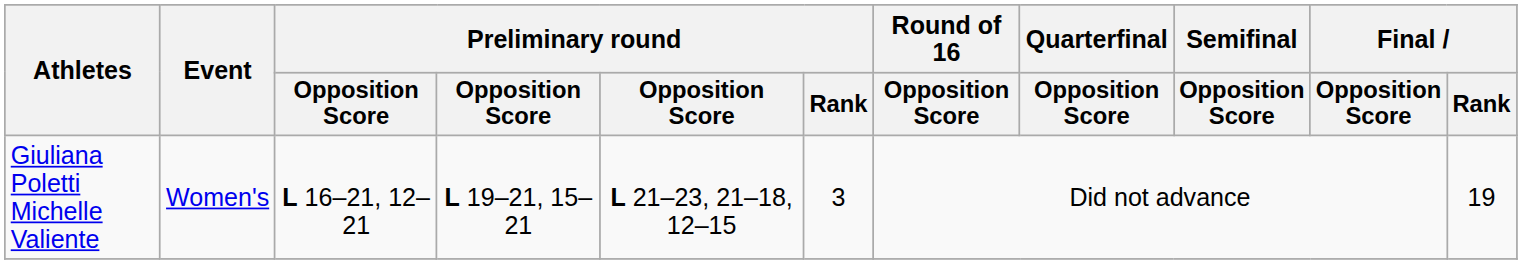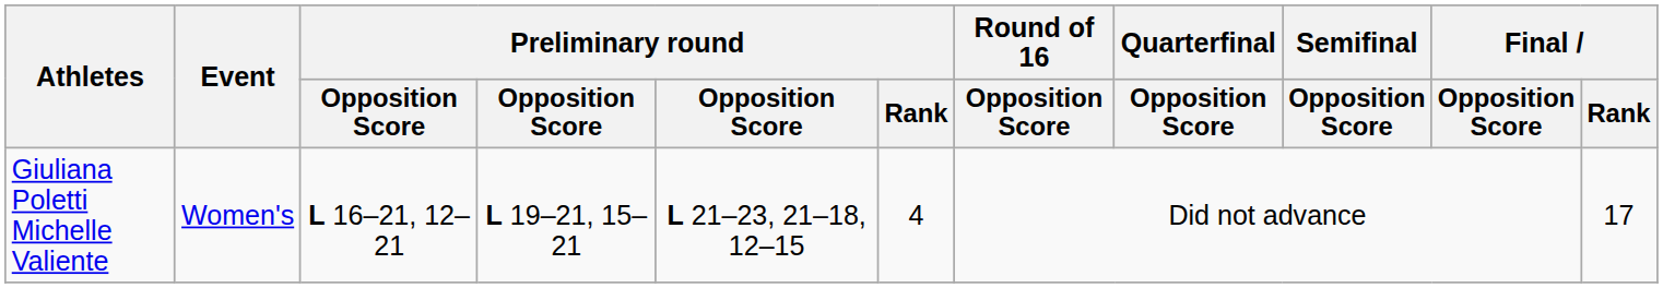Giuliana Poletti Michelle Valiente | Preliminary round / Rank: 3 -> 4
Giuliana Poletti Michelle Valiente | Final / Rank: 19 -> 17
